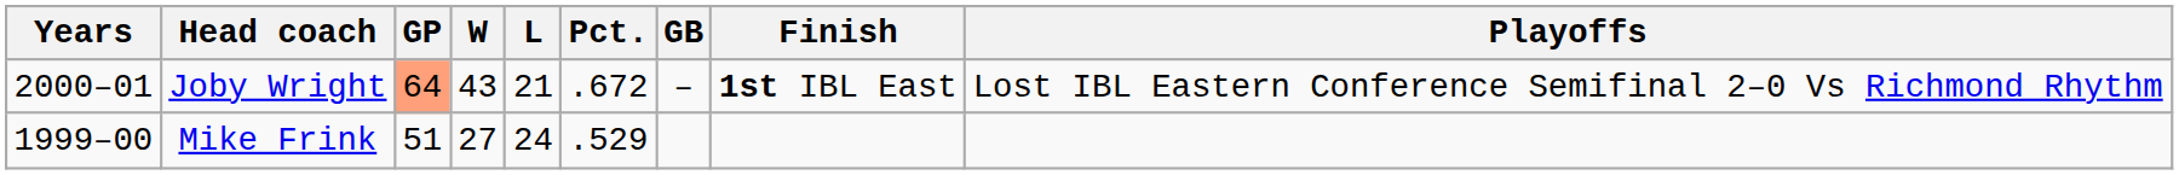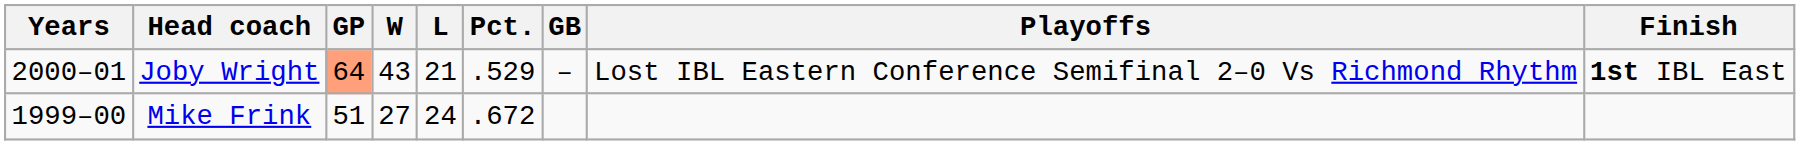columns swapped: Finish <-> Playoffs
Joby Wright | Pct.: .672 -> .529
Mike Frink | Pct.: .529 -> .672
